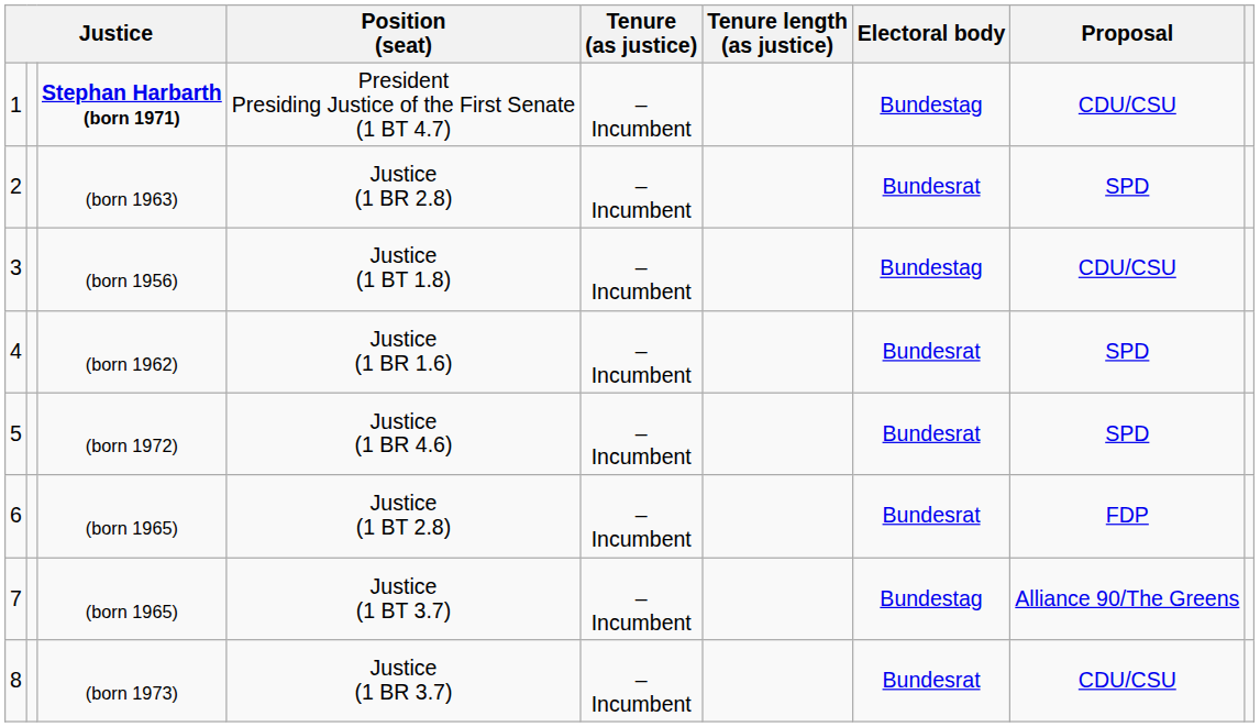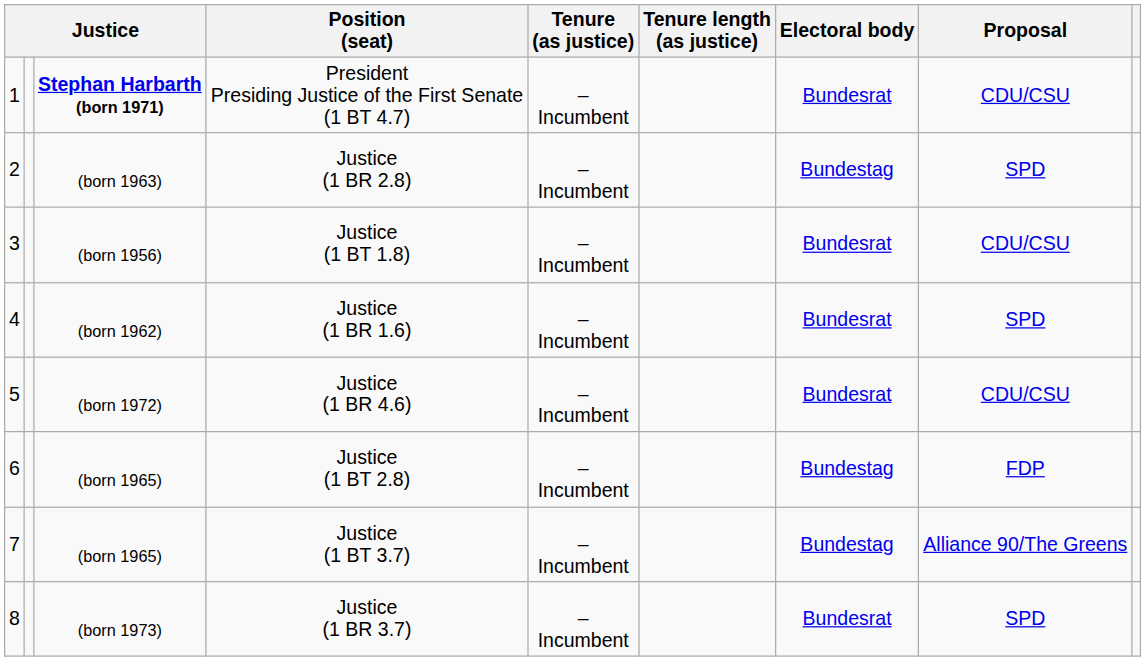President Presiding Justice of the First Senate (1 BT 4.7) | Electoral body: Bundestag -> Bundesrat
Justice (1 BR 2.8) | Electoral body: Bundesrat -> Bundestag
Justice (1 BT 1.8) | Electoral body: Bundestag -> Bundesrat
Justice (1 BR 4.6) | Proposal: SPD -> CDU/CSU
Justice (1 BT 2.8) | Electoral body: Bundesrat -> Bundestag
Justice (1 BR 3.7) | Proposal: CDU/CSU -> SPD
